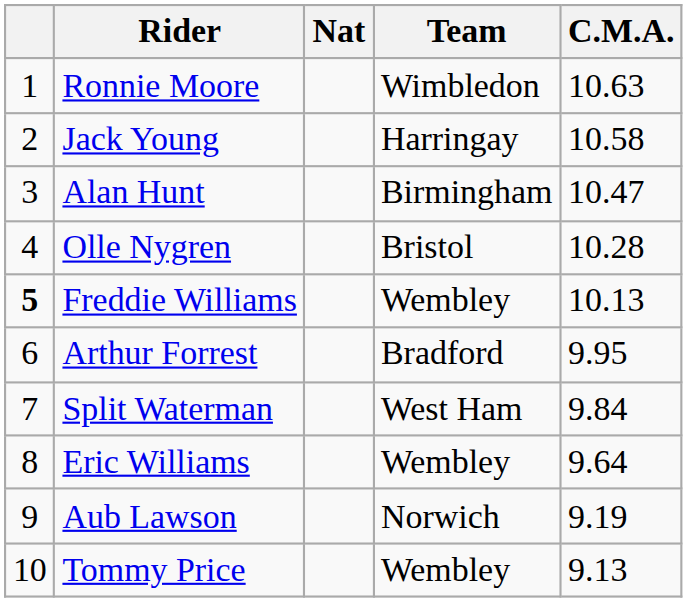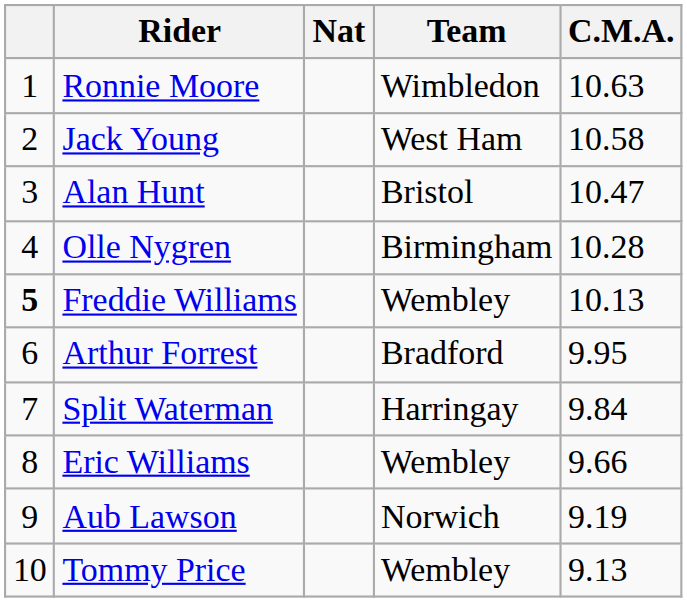Jack Young | Team: Harringay -> West Ham
Alan Hunt | Team: Birmingham -> Bristol
Olle Nygren | Team: Bristol -> Birmingham
Split Waterman | Team: West Ham -> Harringay
Eric Williams | C.M.A.: 9.64 -> 9.66
